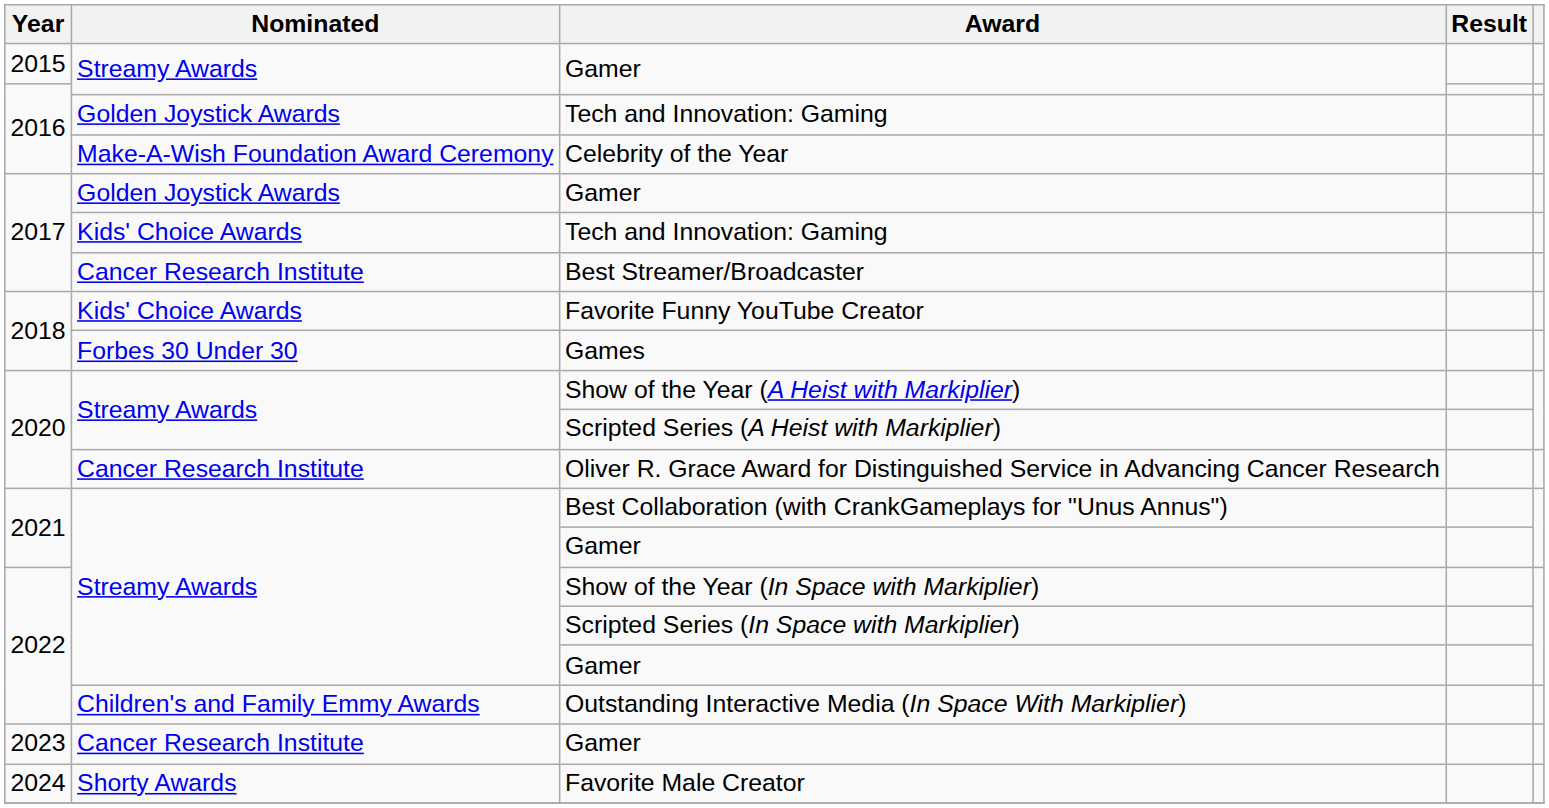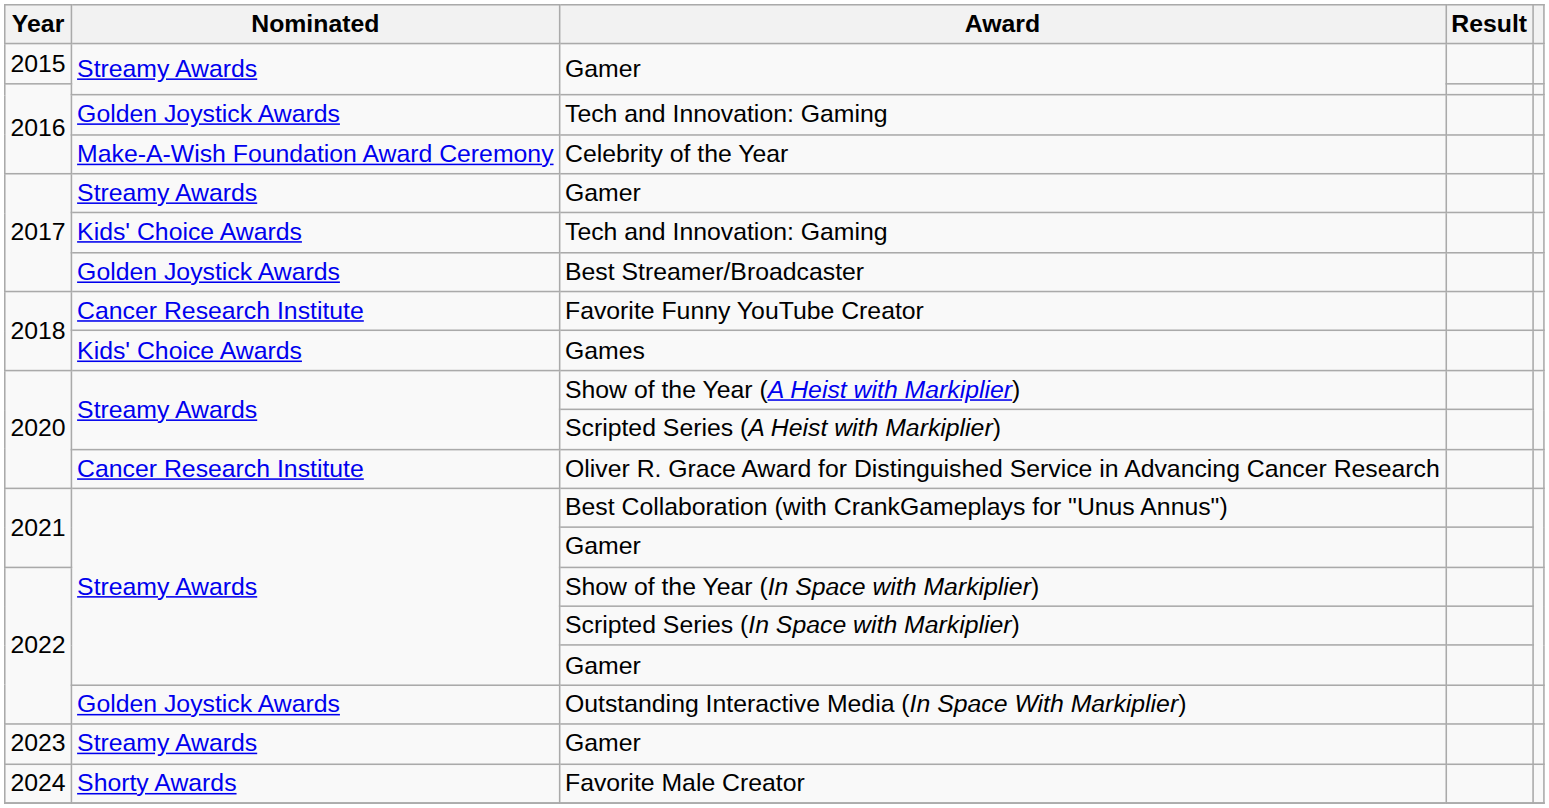2017 / Gamer | Nominated: Golden Joystick Awards -> Streamy Awards
Best Streamer/Broadcaster | Nominated: Cancer Research Institute -> Golden Joystick Awards
Favorite Funny YouTube Creator | Nominated: Kids' Choice Awards -> Cancer Research Institute
Games | Nominated: Forbes 30 Under 30 -> Kids' Choice Awards
Outstanding Interactive Media (In Space With Markiplier) | Nominated: Children's and Family Emmy Awards -> Golden Joystick Awards
2023 / Gamer | Nominated: Cancer Research Institute -> Streamy Awards
